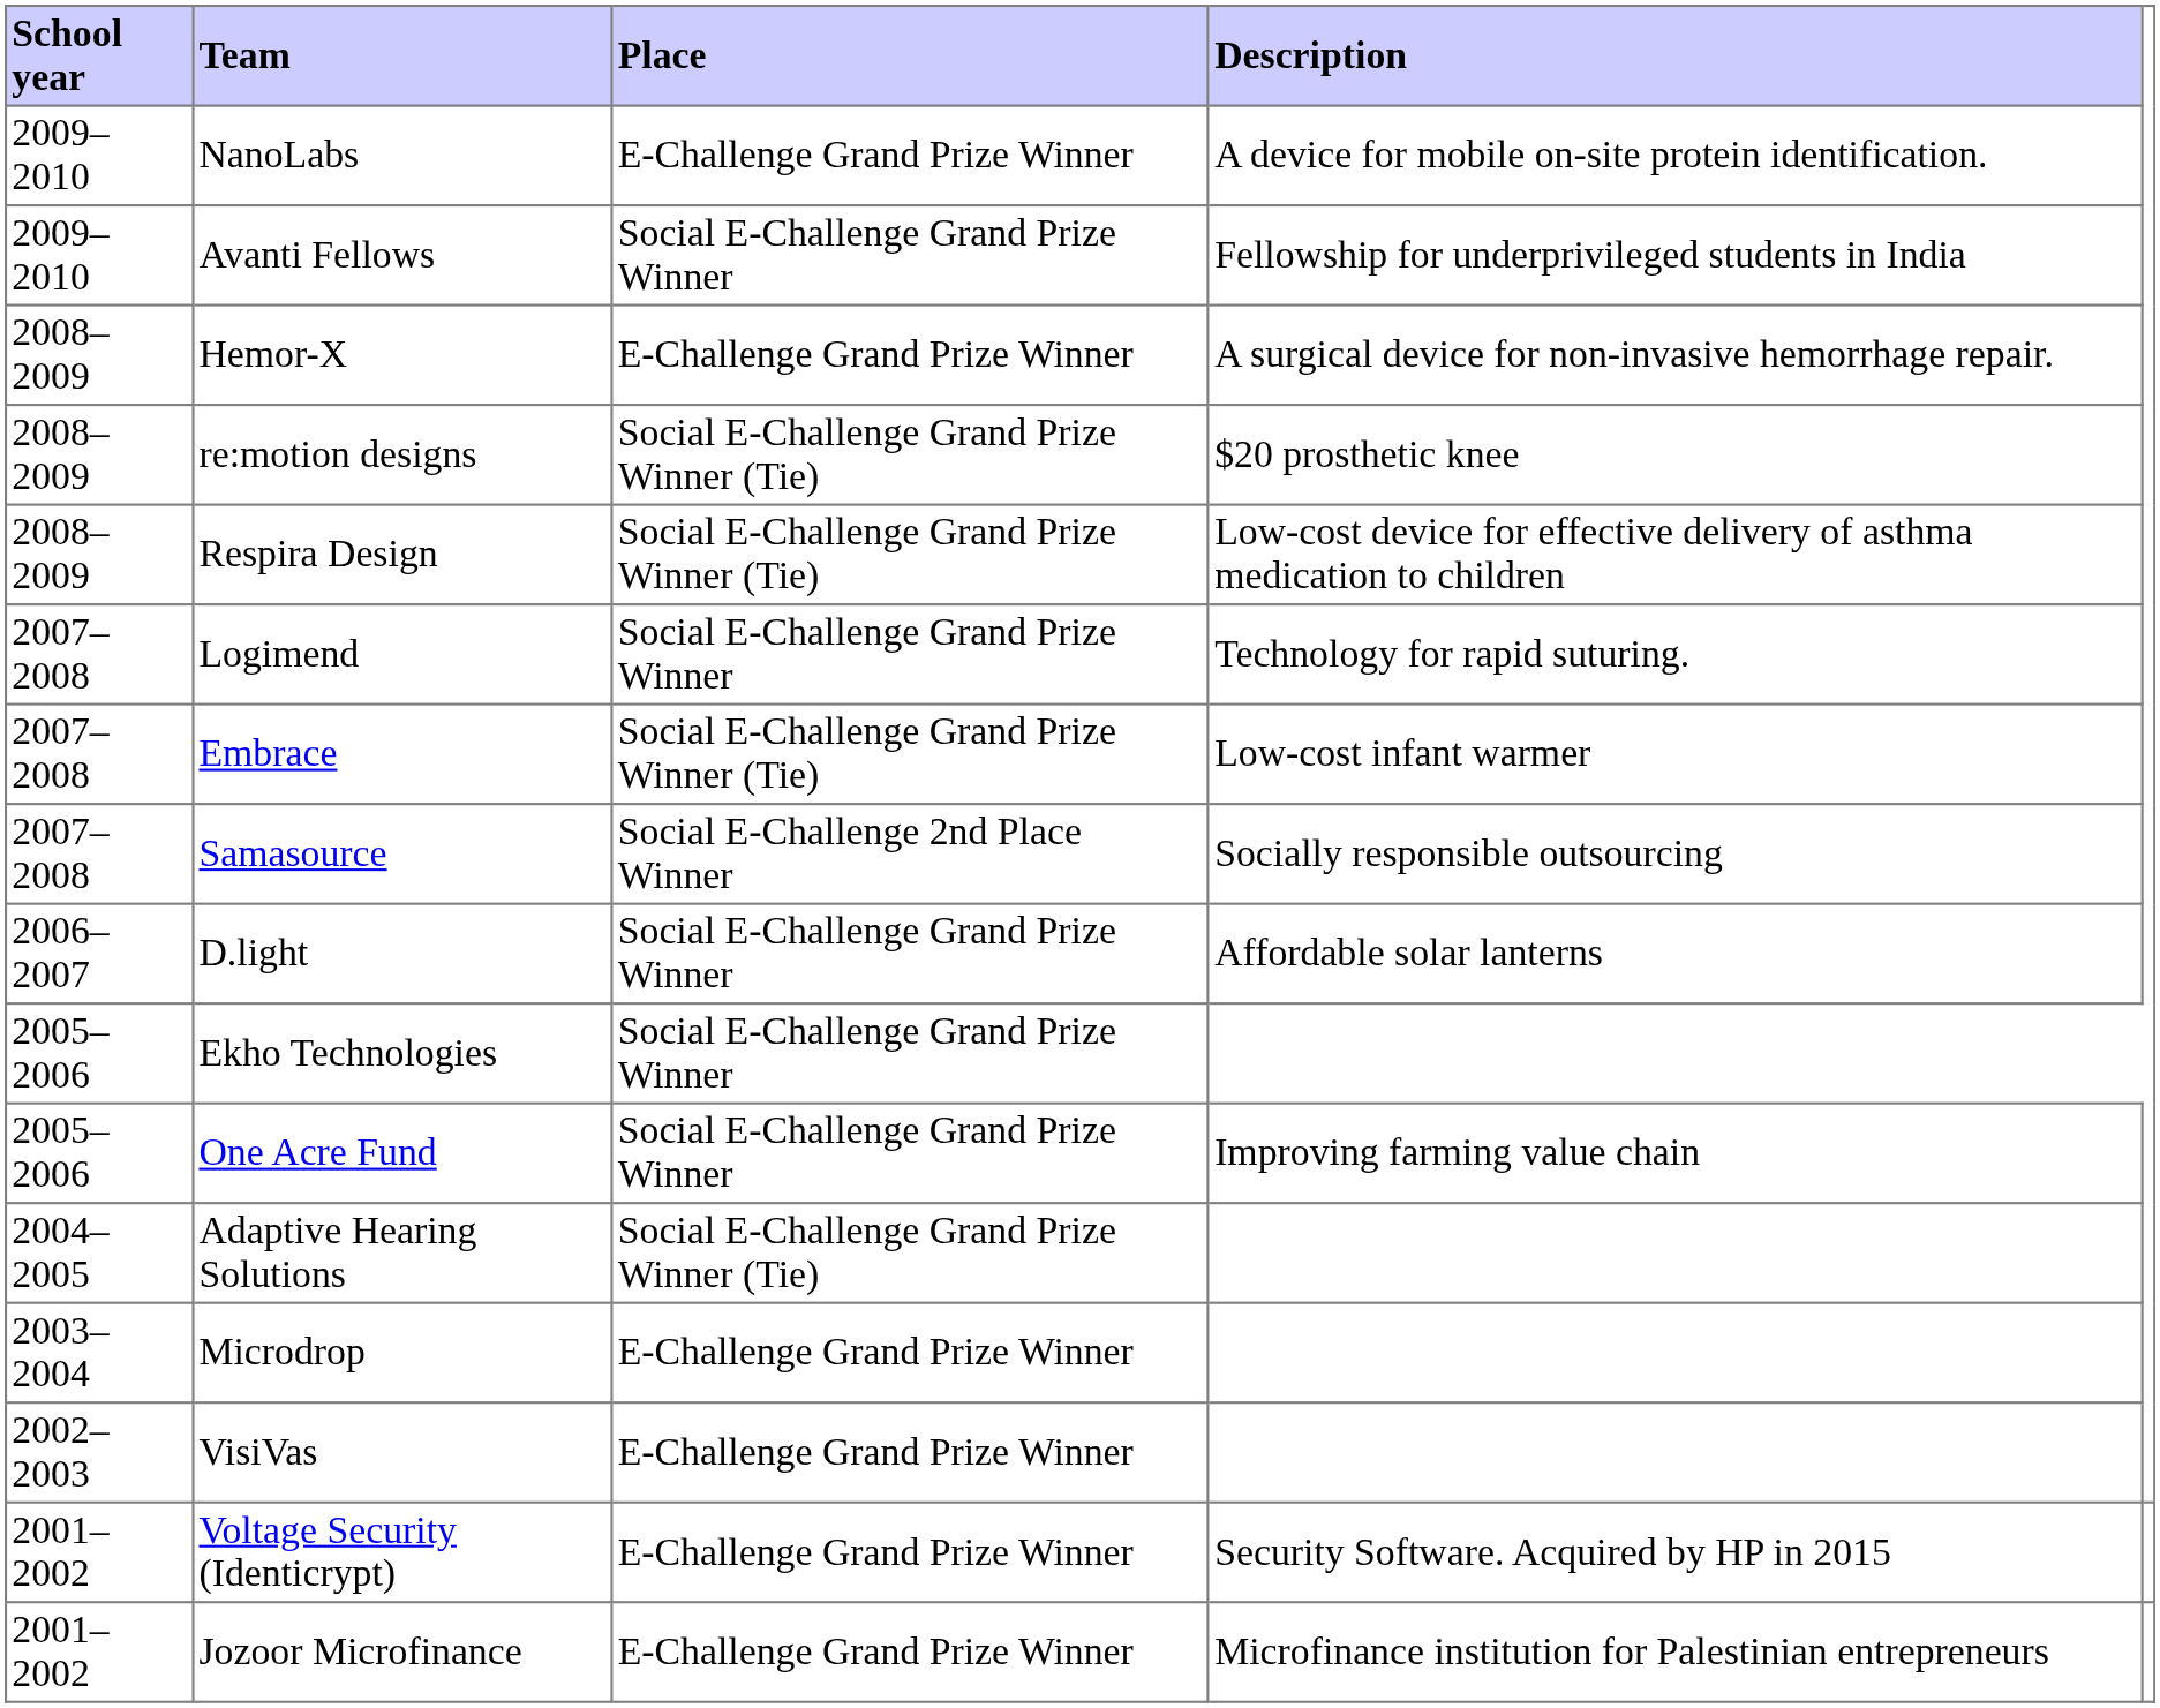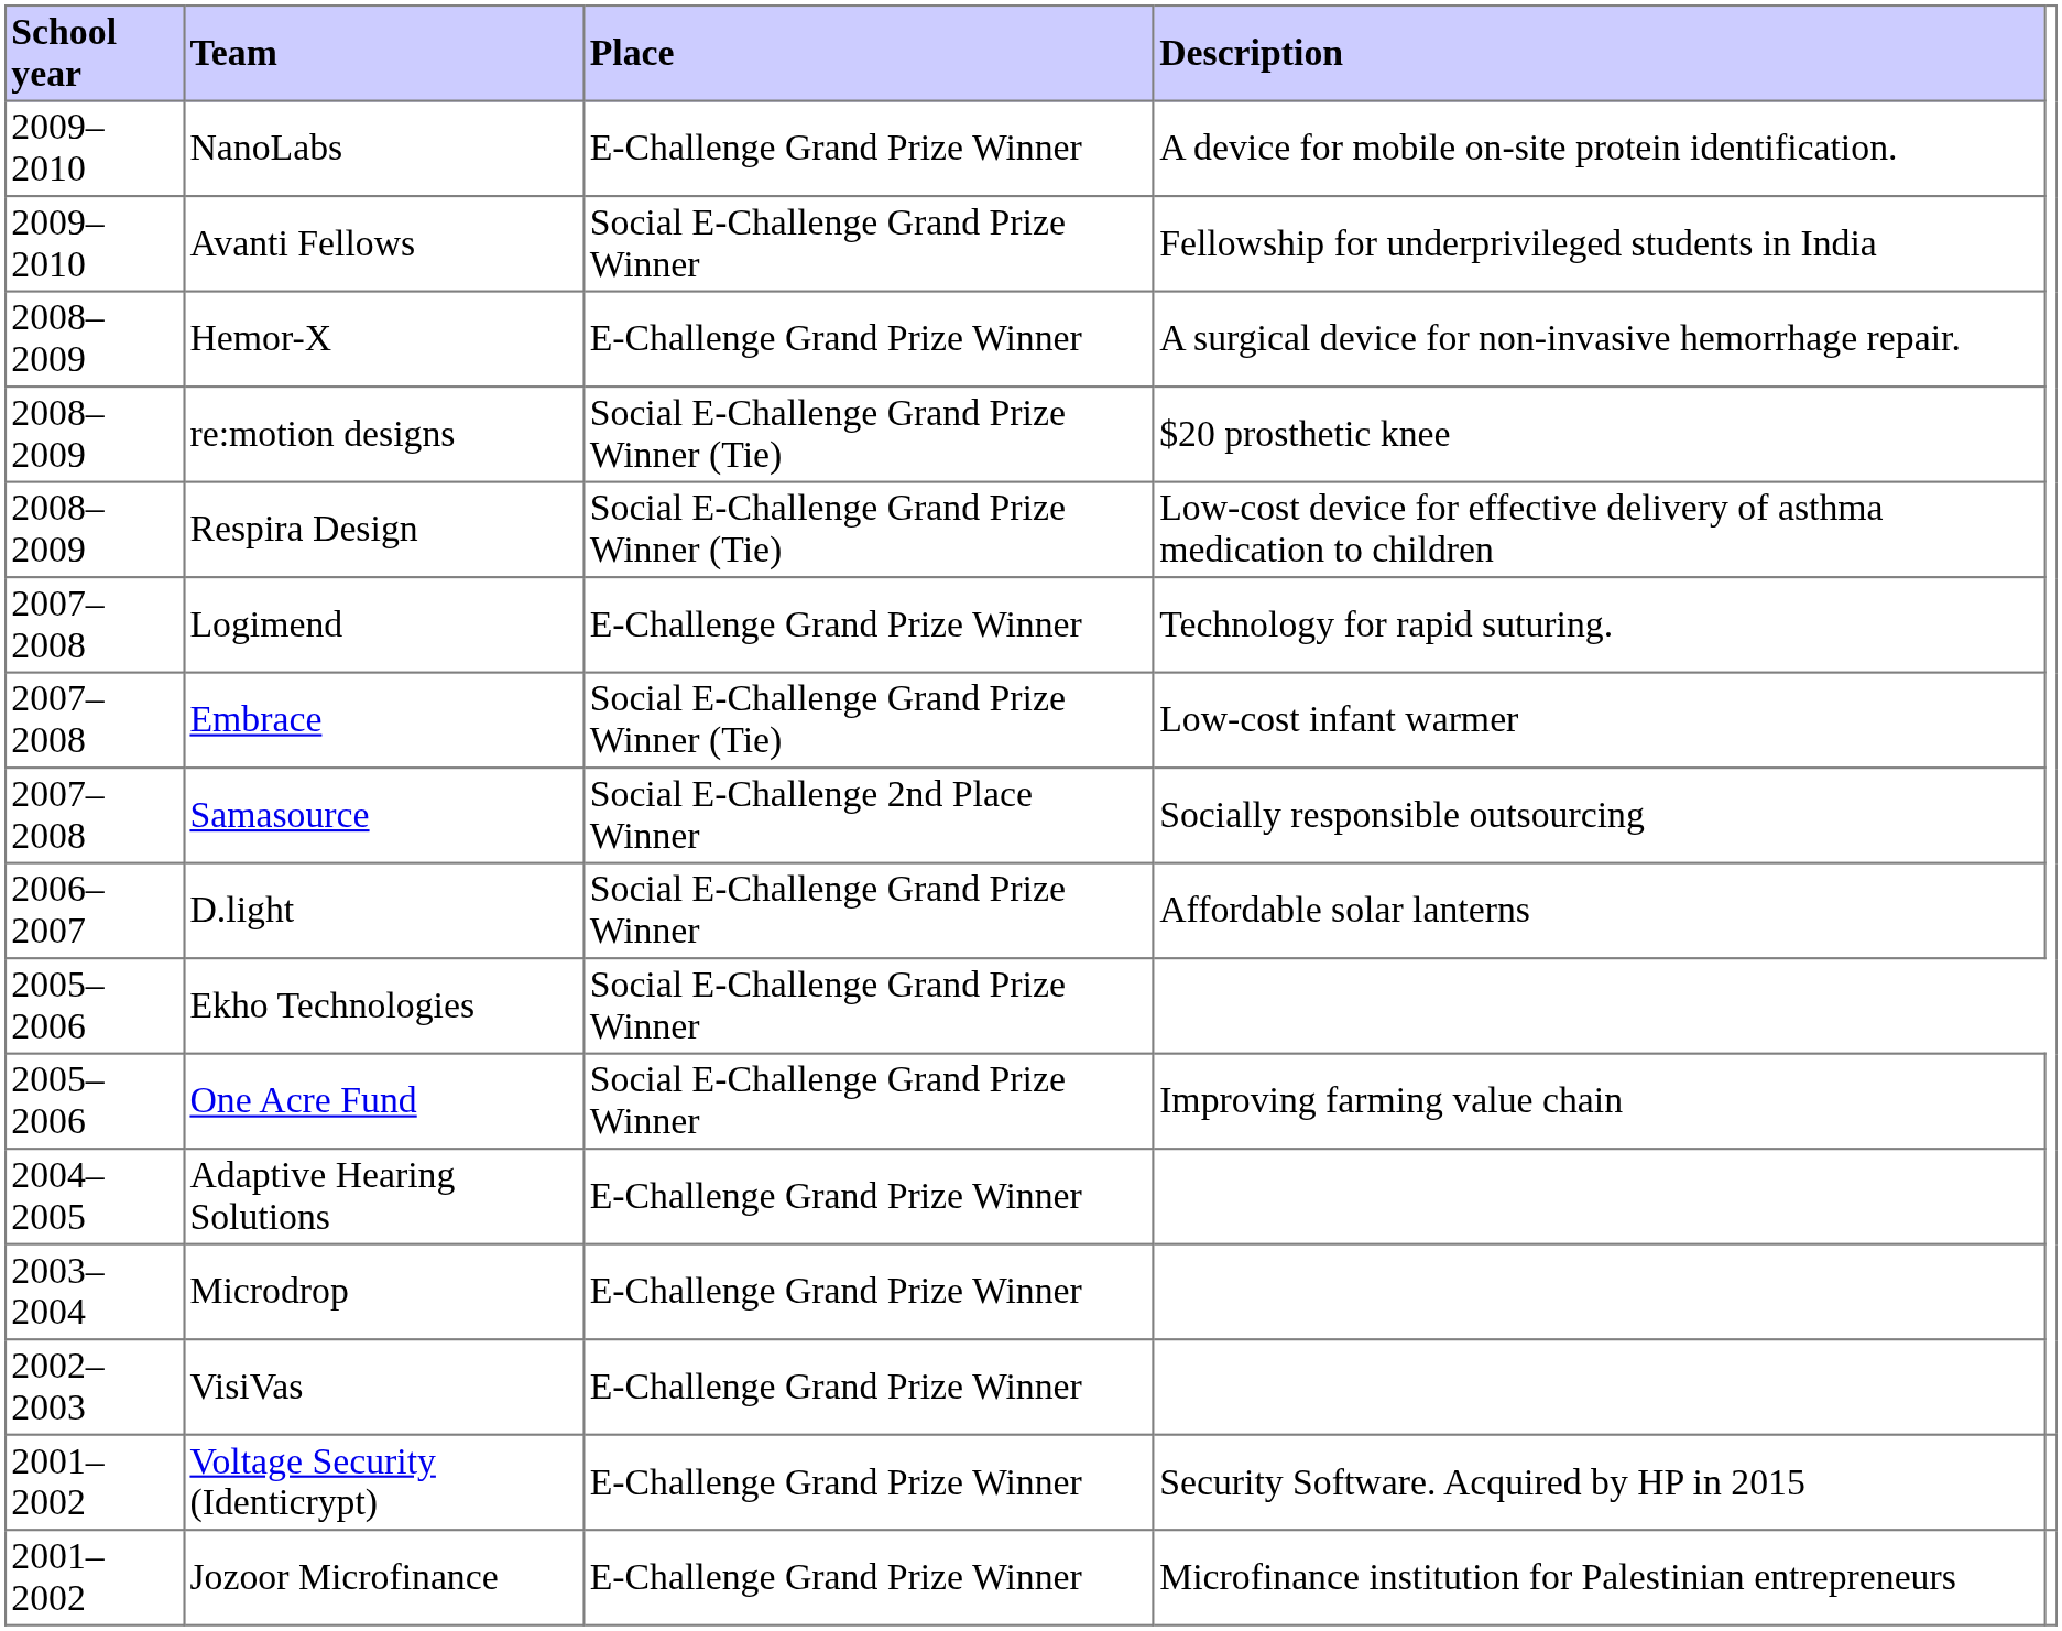Logimend | Place: Social E-Challenge Grand Prize Winner -> E-Challenge Grand Prize Winner
Adaptive Hearing Solutions | Place: Social E-Challenge Grand Prize Winner (Tie) -> E-Challenge Grand Prize Winner
